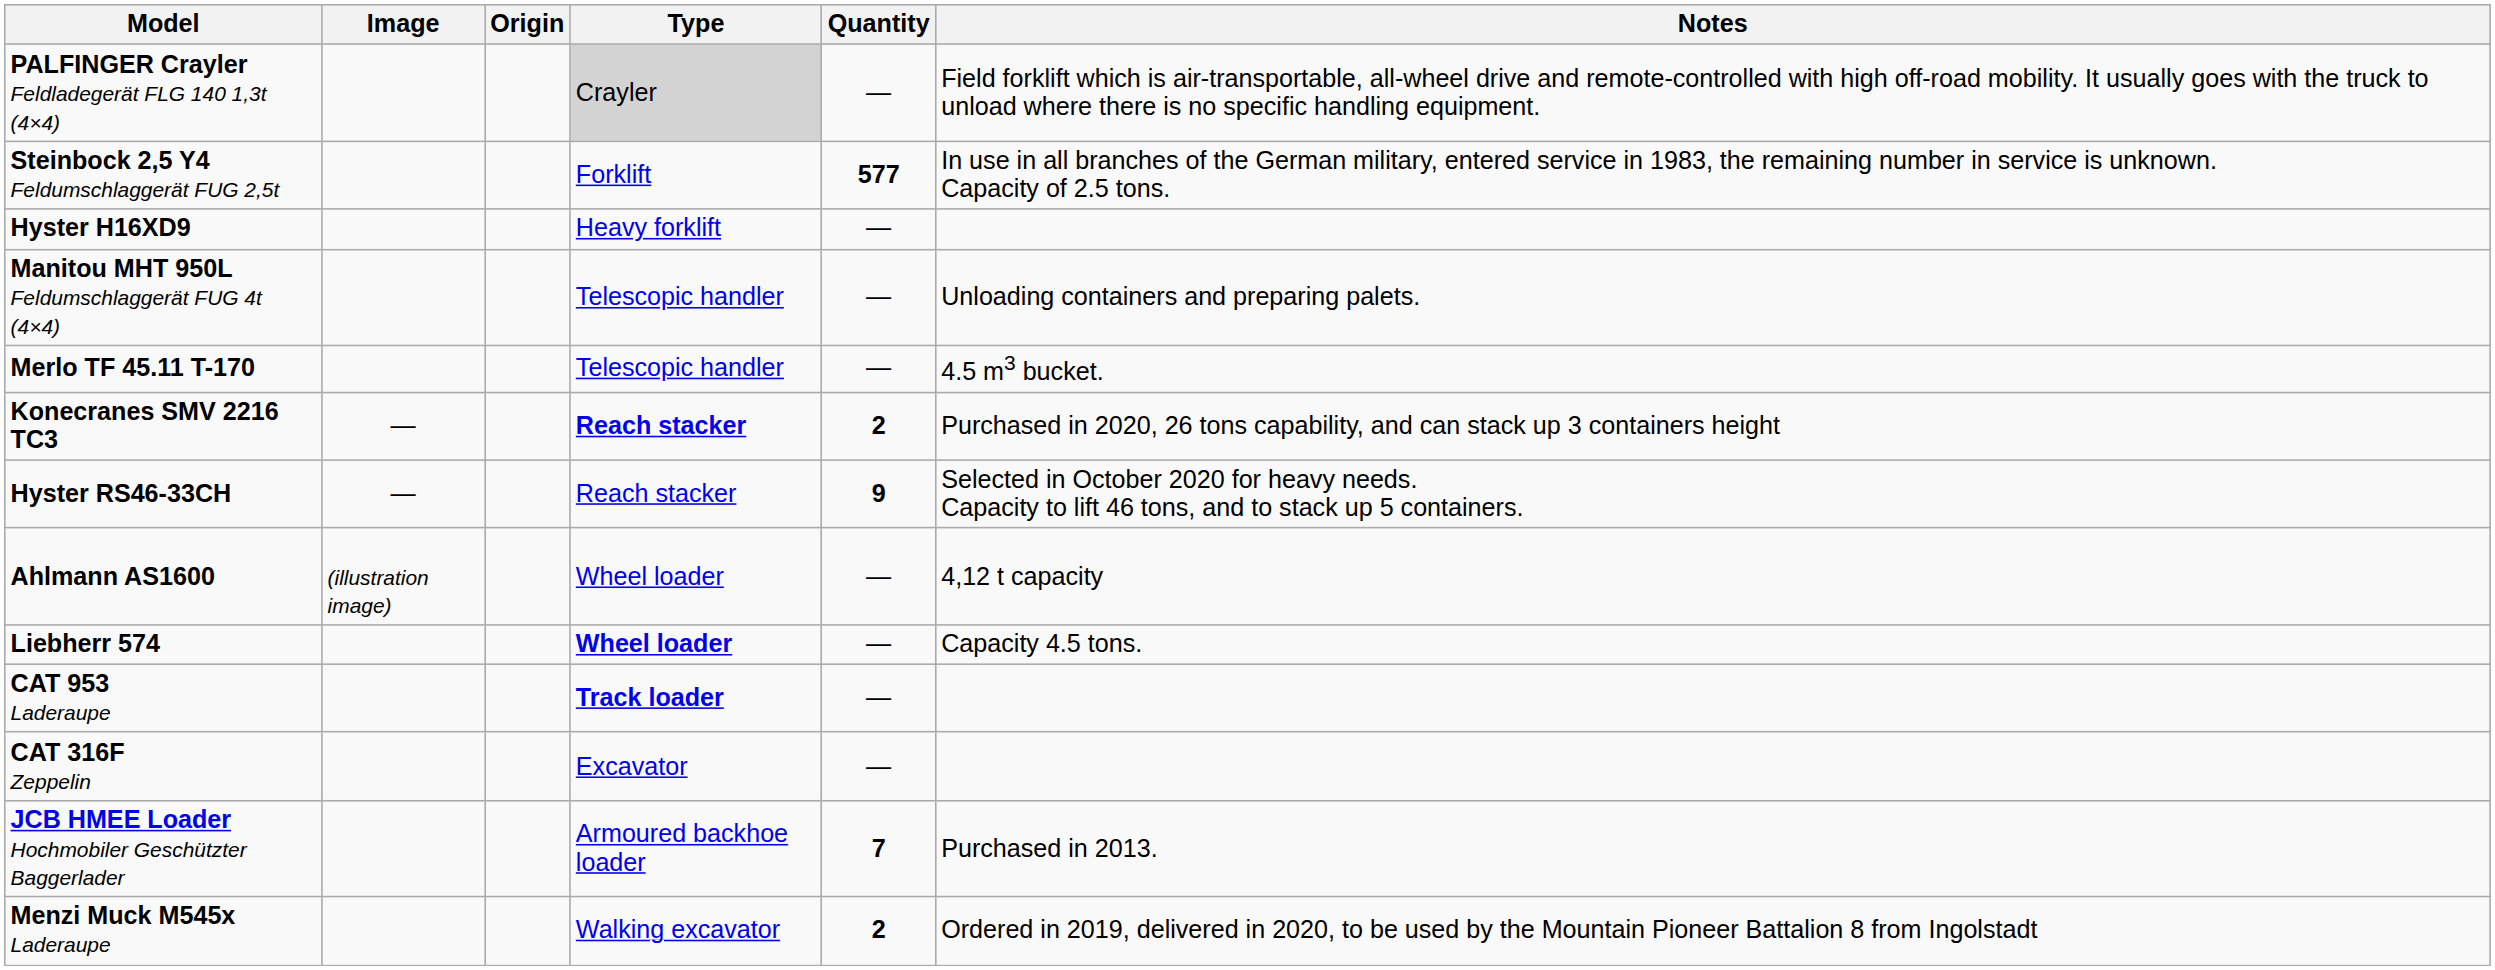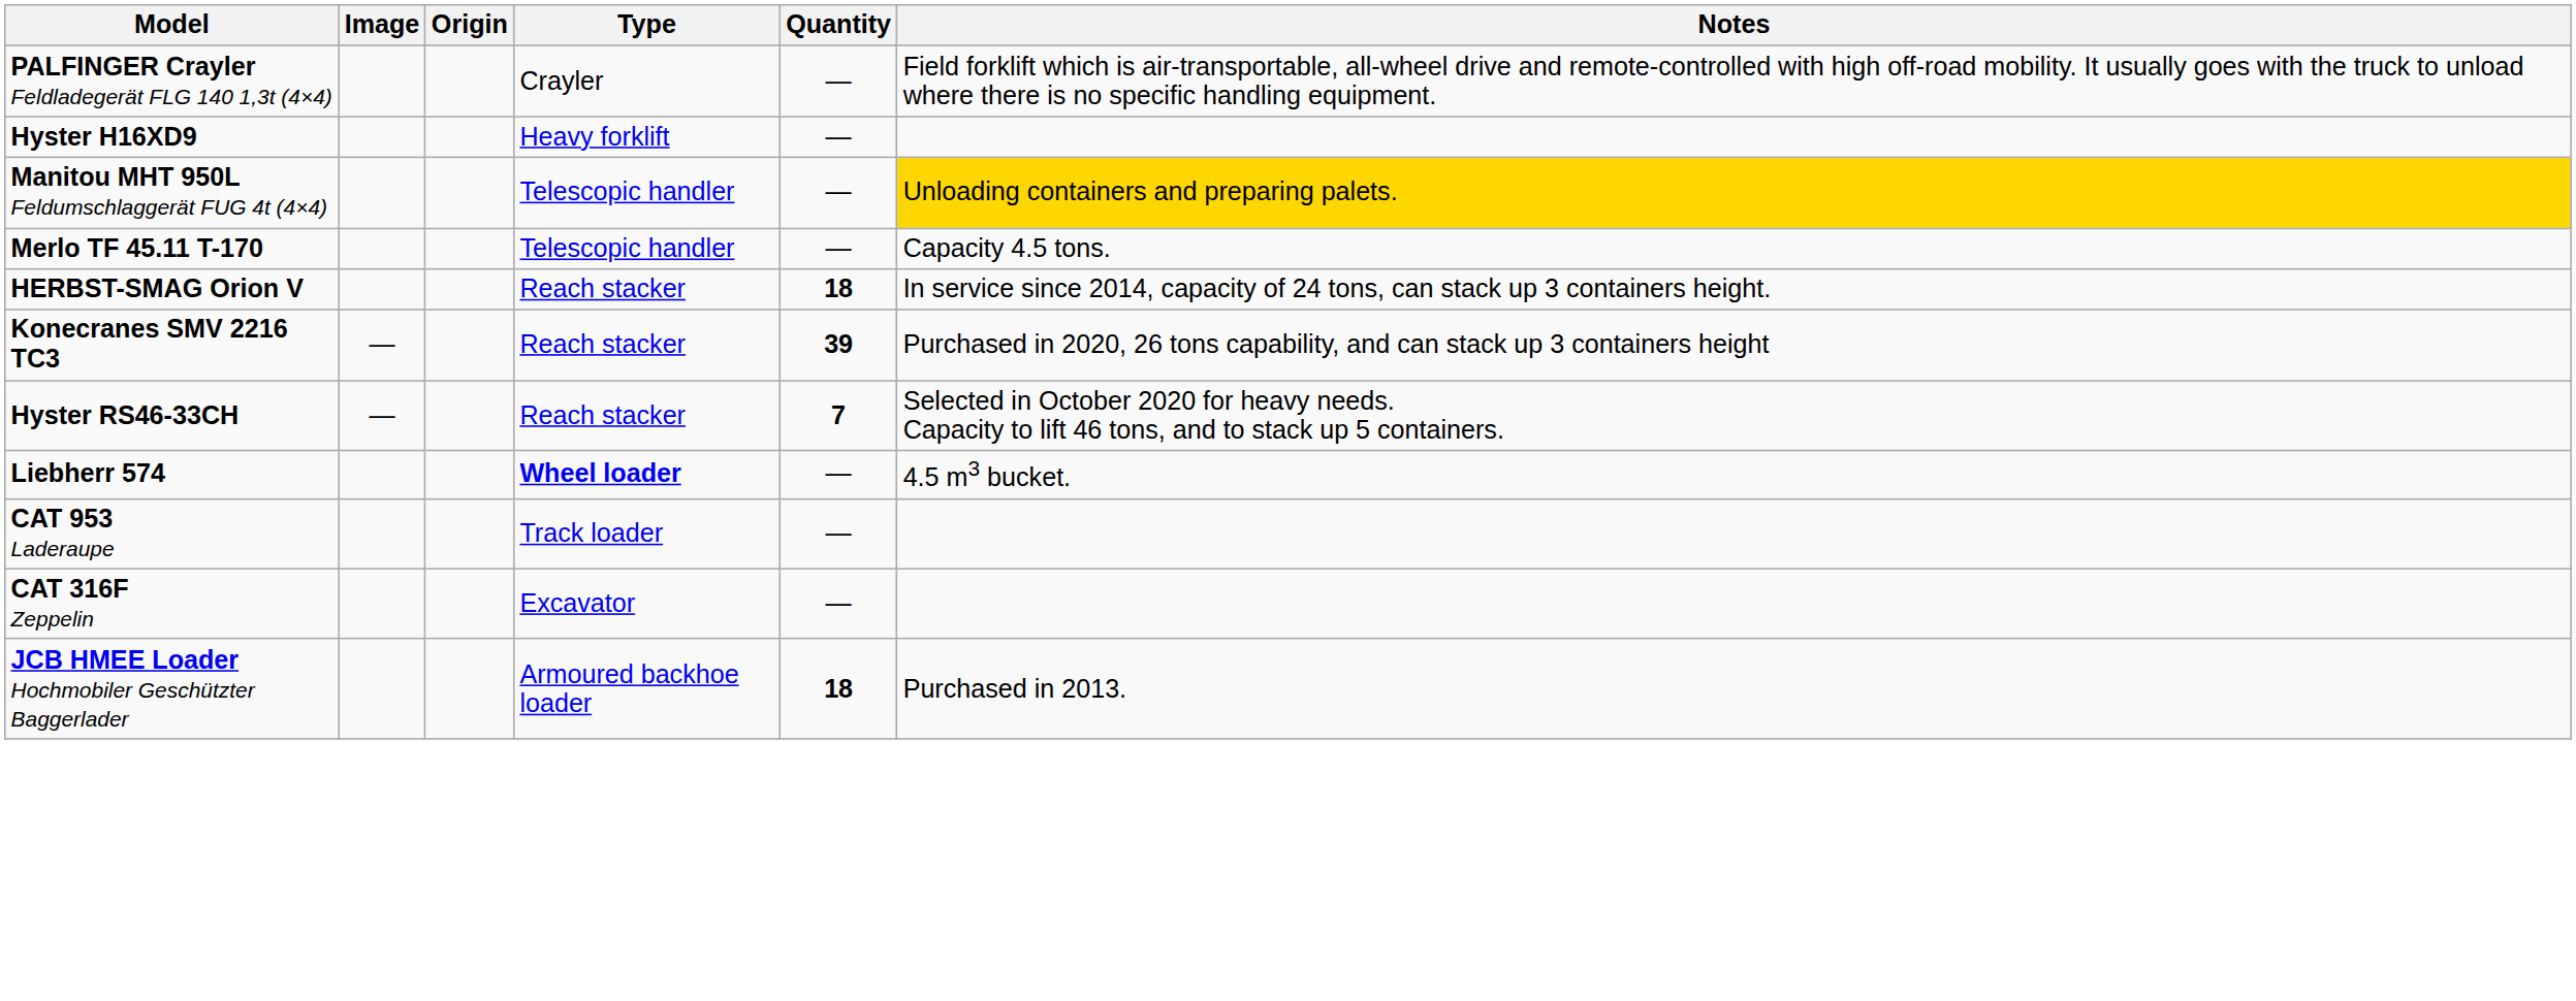PALFINGER Crayler Feldladegerät FLG 140 1,3t (4×4) | Type: lightgrey background -> no background
- row: Steinbock 2,5 Y4 Feldumschlaggerät FUG 2,5t | Forklift | 577 | In use in all branches of the German military, entered service in 1983, the remaining number in service is unknown. Capacity of 2.5 tons.
Manitou MHT 950L Feldumschlaggerät FUG 4t (4×4) | Notes: no background -> gold background
Merlo TF 45.11 T-170 | Notes: 4.5 m3 bucket. -> Capacity 4.5 tons.
+ row: HERBST-SMAG Orion V | Reach stacker | 18 | In service since 2014, capacity of 24 tons, can stack up 3 containers height.
Konecranes SMV 2216 TC3 | Type: bold -> normal
Konecranes SMV 2216 TC3 | Quantity: 2 -> 39
Hyster RS46-33CH | Quantity: 9 -> 7
- row: Ahlmann AS1600 | (illustration image) | Wheel loader | — | 4,12 t capacity
Liebherr 574 | Notes: Capacity 4.5 tons. -> 4.5 m3 bucket.
CAT 953 Laderaupe | Type: bold -> normal
JCB HMEE Loader Hochmobiler Geschützter Baggerlader | Quantity: 7 -> 18
- row: Menzi Muck M545x Laderaupe | Walking excavator | 2 | Ordered in 2019, delivered in 2020, to be used by the Mountain Pioneer Battalion 8 from Ingolstadt
